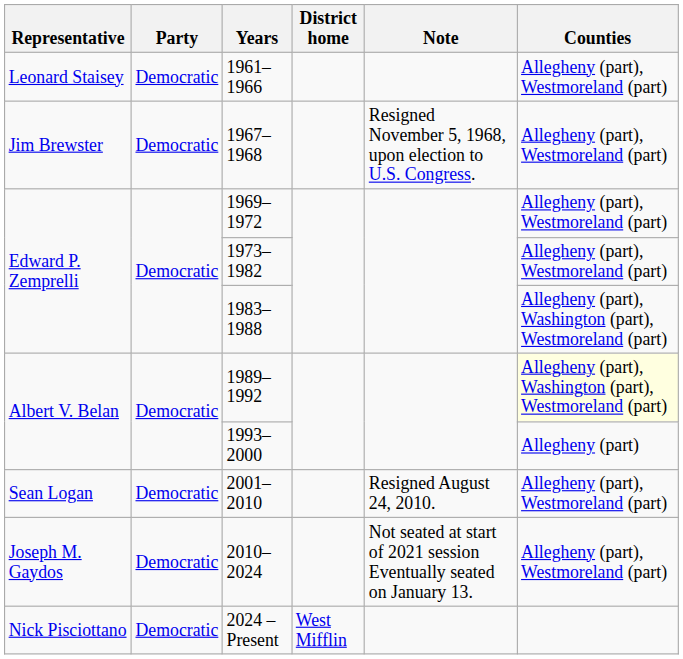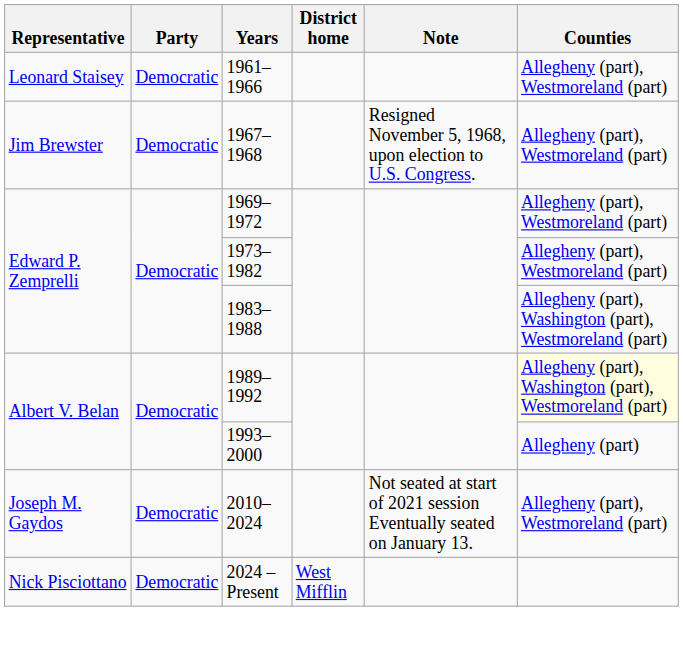- row: Sean Logan | Democratic | 2001–2010 | Resigned August 24, 2010. | Allegheny (part), Westmoreland (part)
